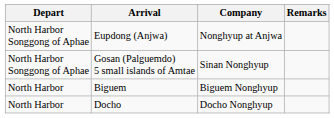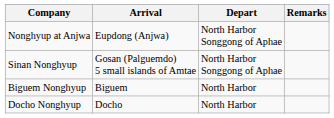columns swapped: Depart <-> Company
